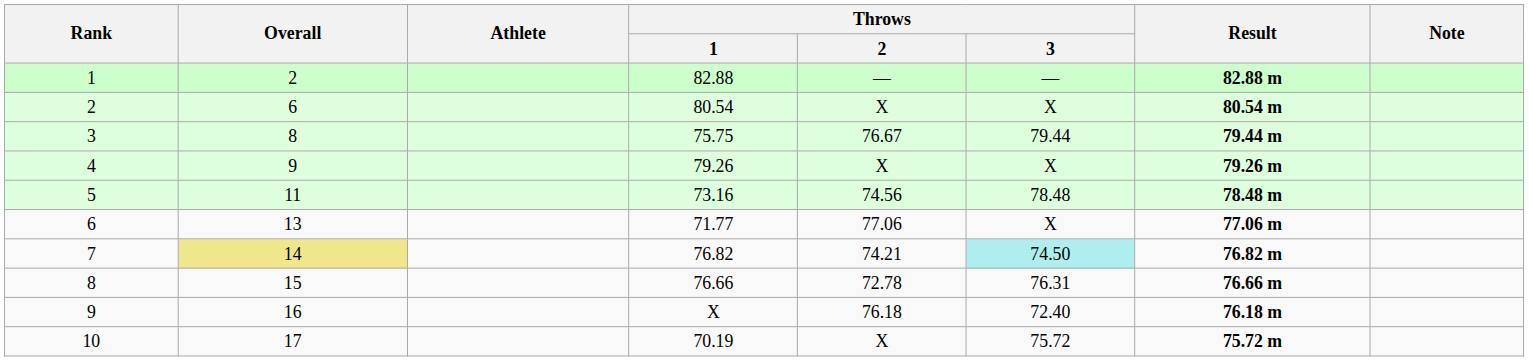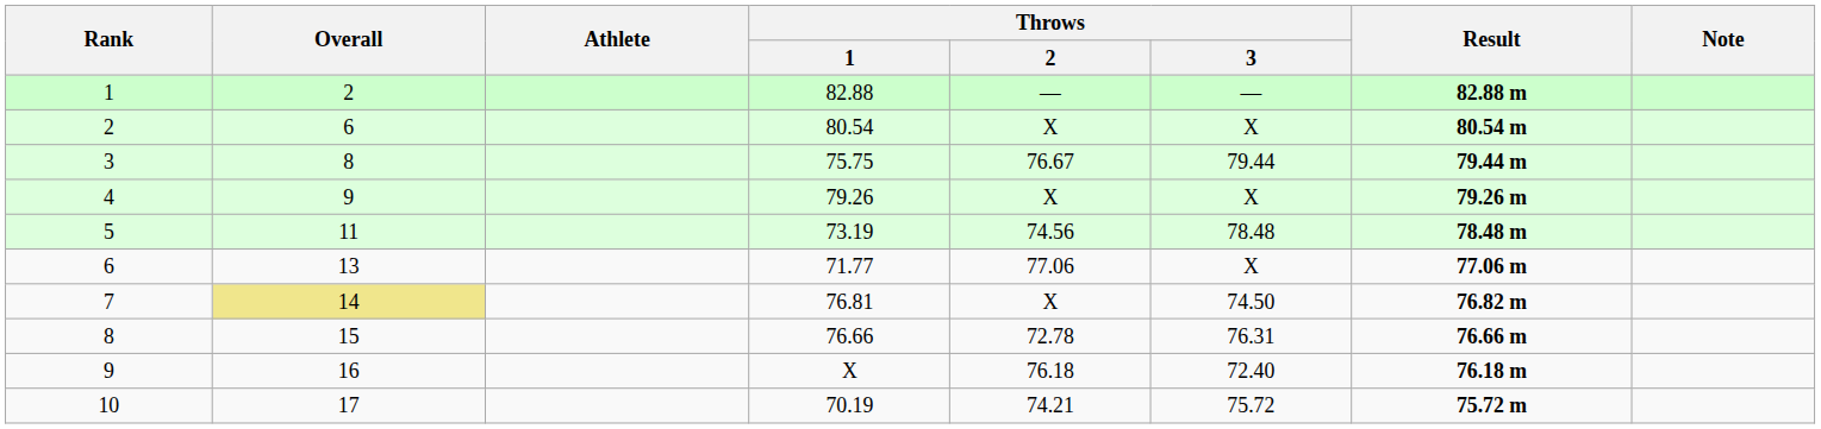5 | Throws / 1: 73.16 -> 73.19
7 | Throws / 1: 76.82 -> 76.81
7 | Throws / 2: 74.21 -> X
7 | Throws / 3: paleturquoise background -> no background
10 | Throws / 2: X -> 74.21
